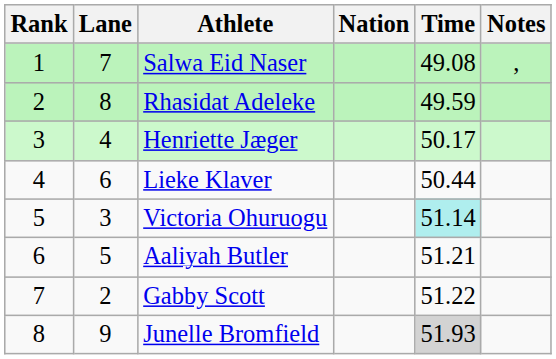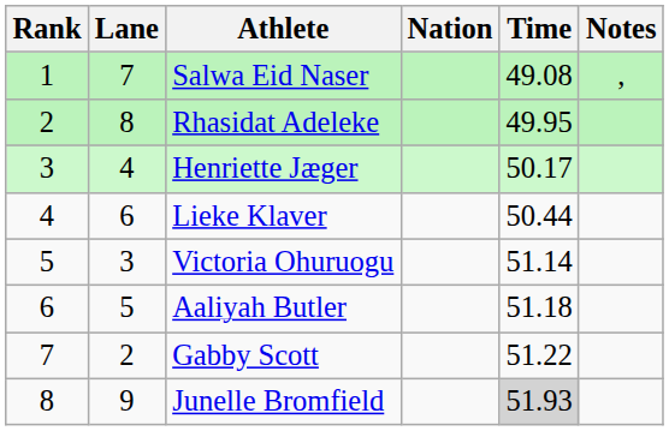Rhasidat Adeleke | Time: 49.59 -> 49.95
Victoria Ohuruogu | Time: paleturquoise background -> no background
Aaliyah Butler | Time: 51.21 -> 51.18
